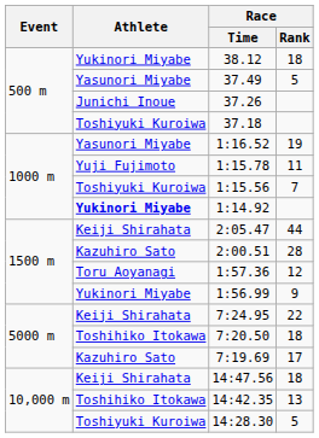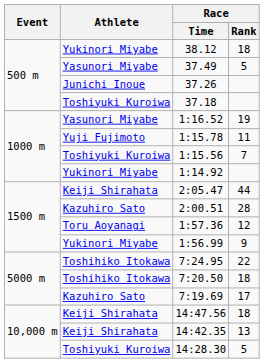1:14.92 | Athlete: bold -> normal
7:24.95 | Athlete: Keiji Shirahata -> Toshihiko Itokawa
14:42.35 | Athlete: Toshihiko Itokawa -> Keiji Shirahata
